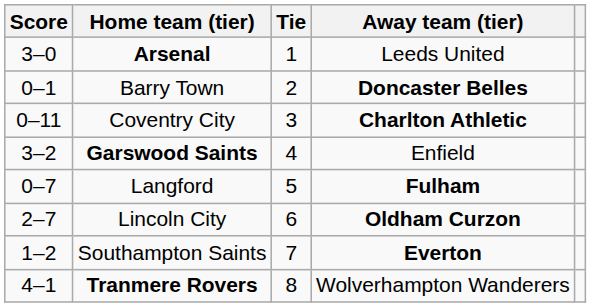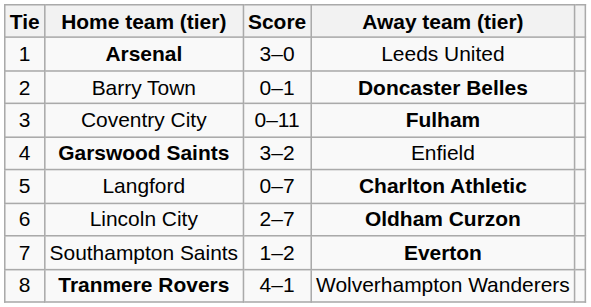columns swapped: Tie <-> Score
Coventry City | Away team (tier): Charlton Athletic -> Fulham
Langford | Away team (tier): Fulham -> Charlton Athletic
